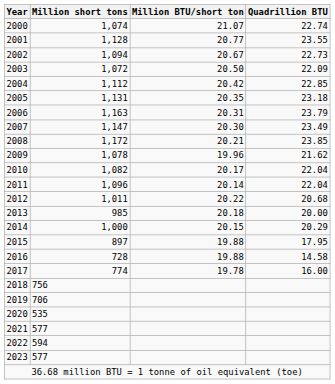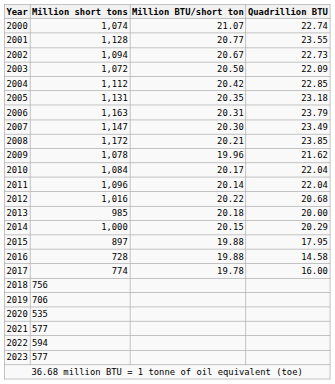2010 | Million short tons: 1,082 -> 1,084
2012 | Million short tons: 1,011 -> 1,016
